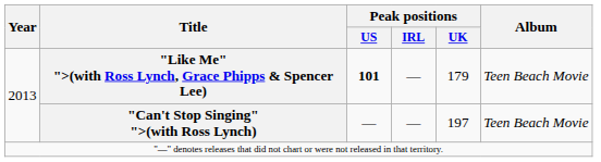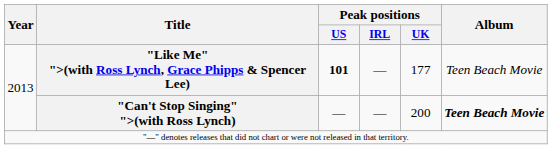"Like Me" ">(with Ross Lynch, Grace Phipps & Spencer Lee) | Peak positions / UK: 179 -> 177
"Can't Stop Singing" ">(with Ross Lynch) | Peak positions / UK: 197 -> 200
"Can't Stop Singing" ">(with Ross Lynch) | Album: normal -> bold
